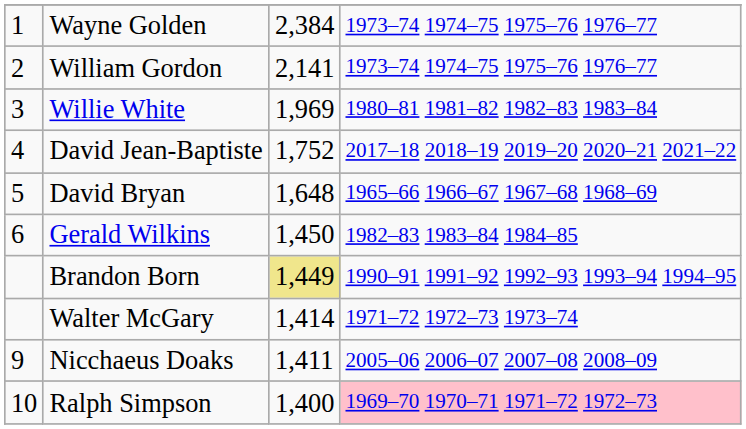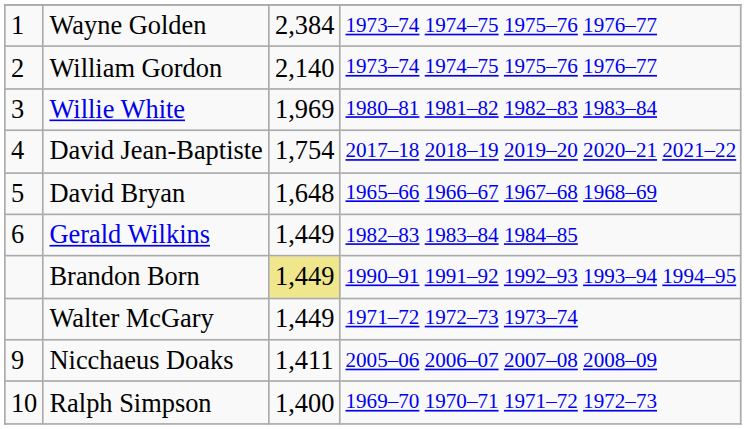William Gordon | column 3: 2,141 -> 2,140
David Jean-Baptiste | column 3: 1,752 -> 1,754
Gerald Wilkins | column 3: 1,450 -> 1,449
Walter McGary | column 3: 1,414 -> 1,449
Ralph Simpson | column 4: pink background -> no background
